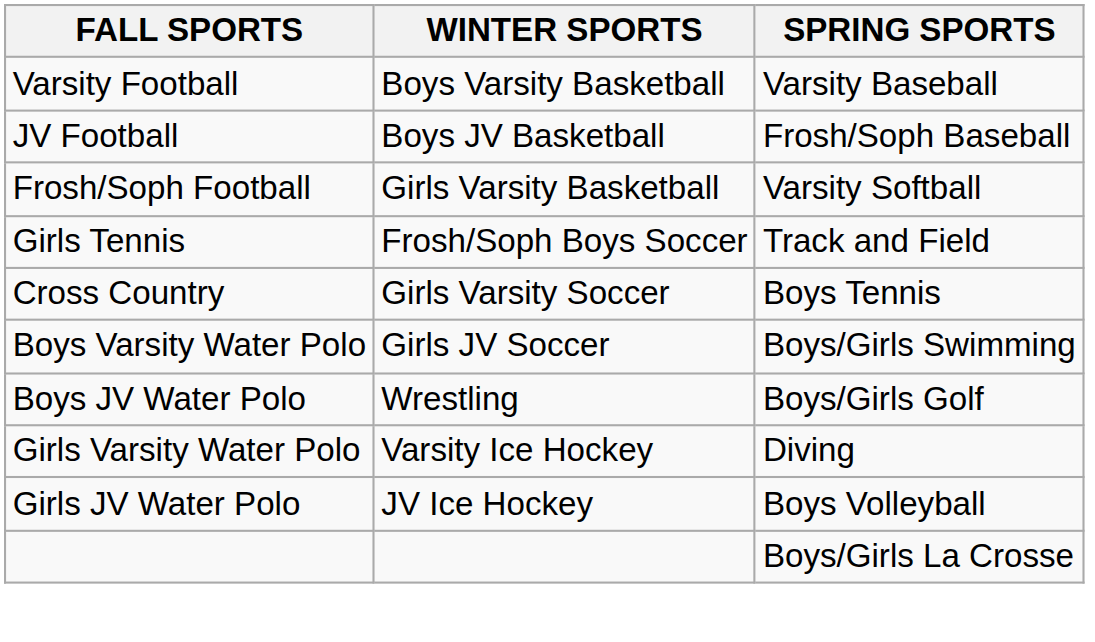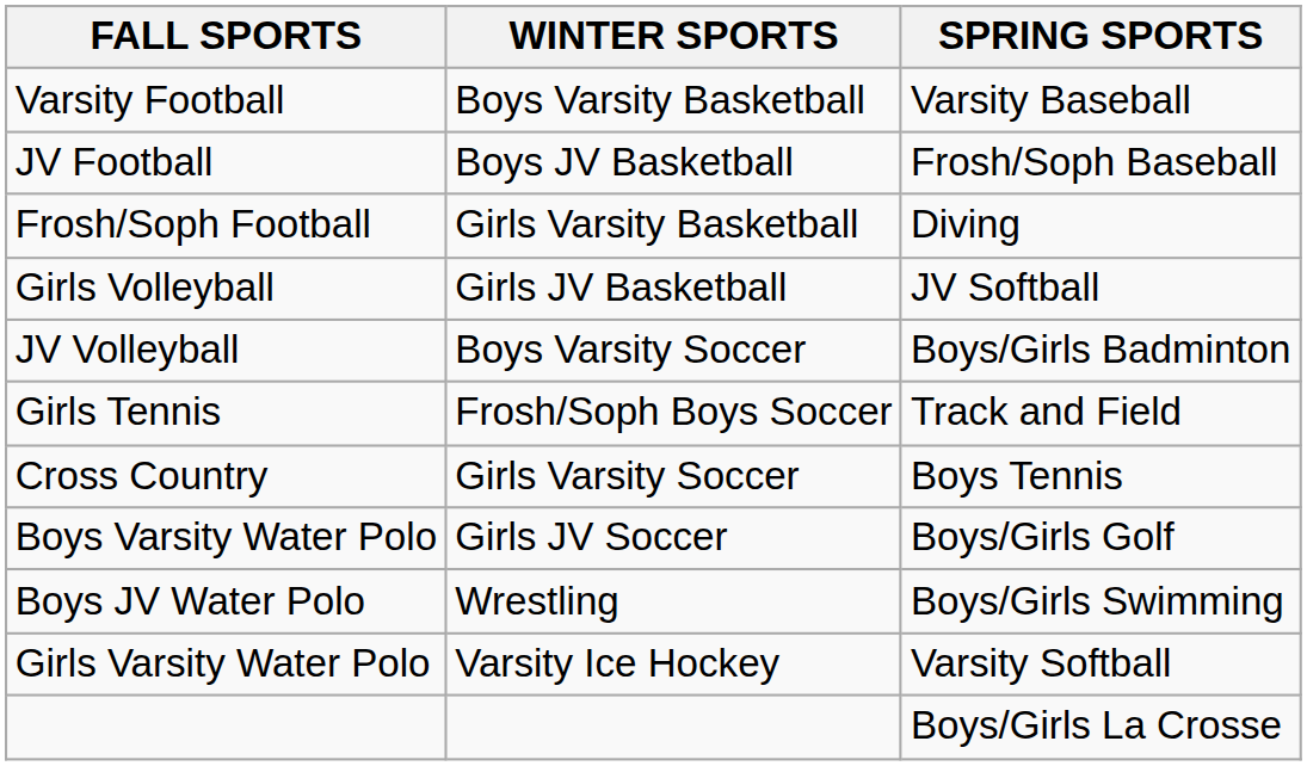Frosh/Soph Football | SPRING SPORTS: Varsity Softball -> Diving
+ row: Girls Volleyball | Girls JV Basketball | JV Softball
+ row: JV Volleyball | Boys Varsity Soccer | Boys/Girls Badminton
Boys Varsity Water Polo | SPRING SPORTS: Boys/Girls Swimming -> Boys/Girls Golf
Boys JV Water Polo | SPRING SPORTS: Boys/Girls Golf -> Boys/Girls Swimming
Girls Varsity Water Polo | SPRING SPORTS: Diving -> Varsity Softball
- row: Girls JV Water Polo | JV Ice Hockey | Boys Volleyball
